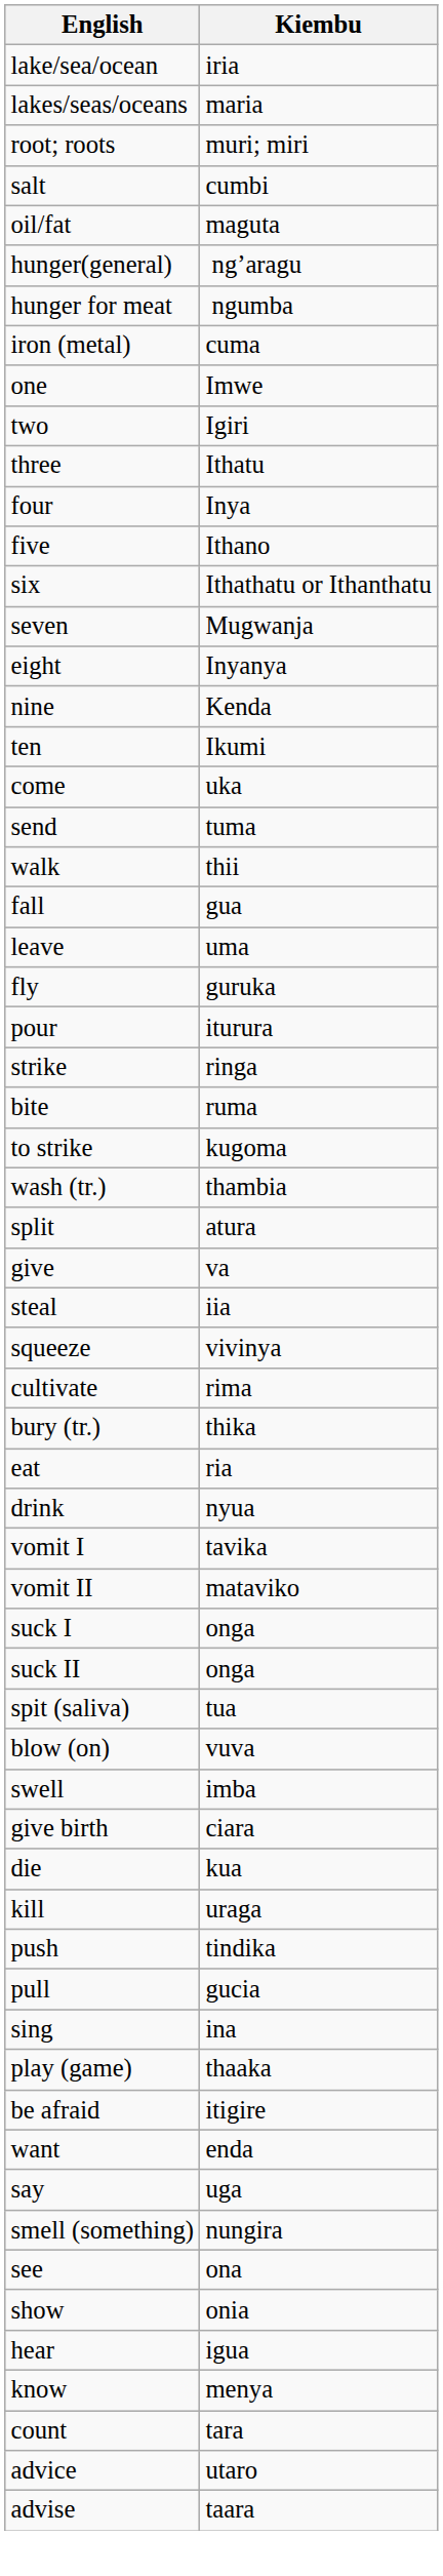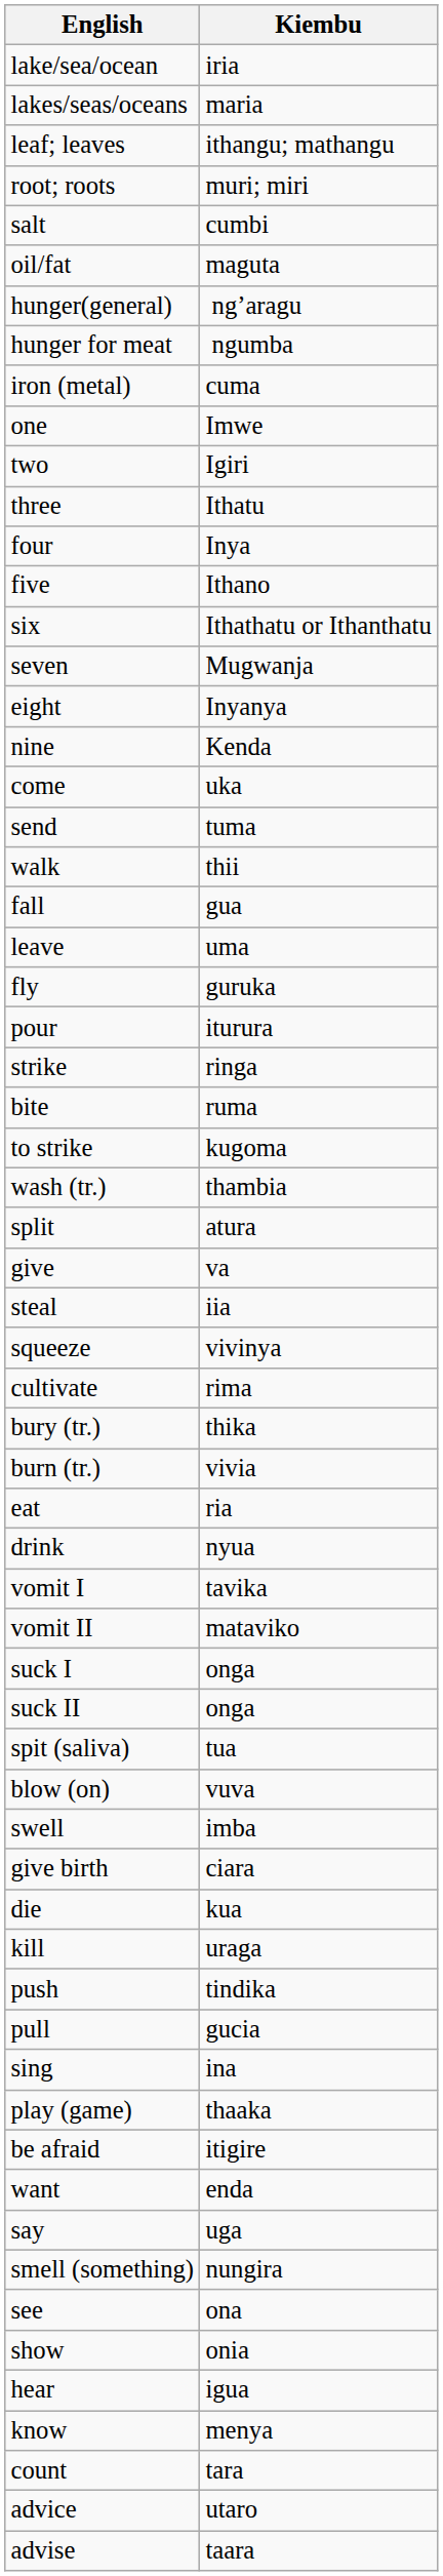+ row: leaf; leaves | ithangu; mathangu
- row: ten | Ikumi
+ row: burn (tr.) | vivia
